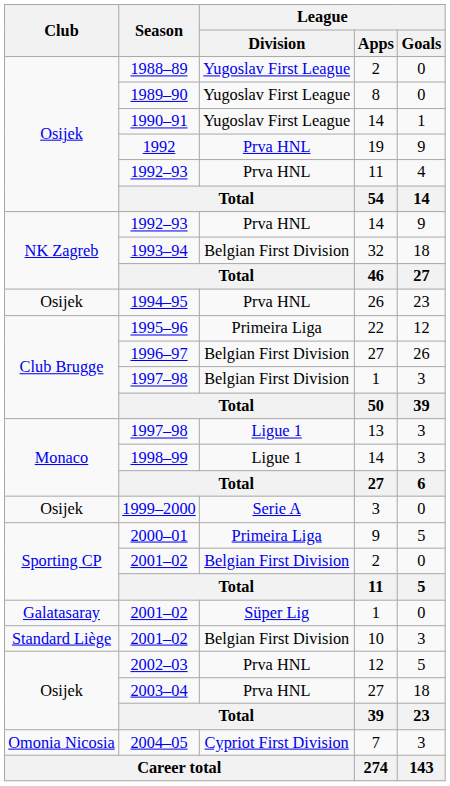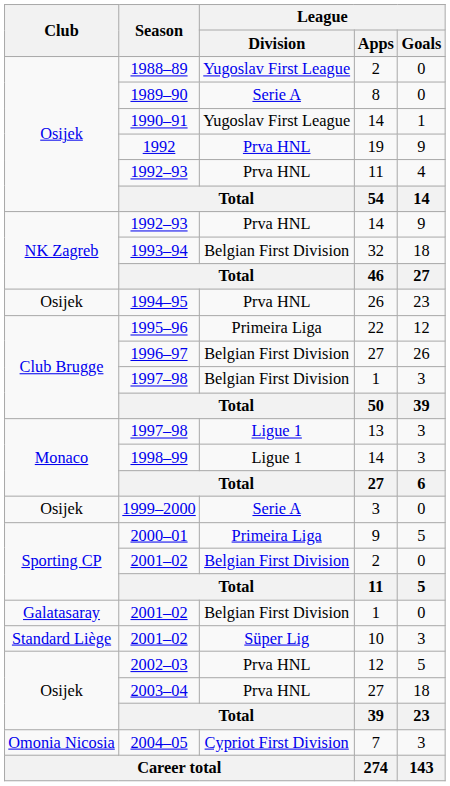1989–90 | League / Division: Yugoslav First League -> Serie A
2001–02 / 1 | League / Division: Süper Lig -> Belgian First Division
2001–02 / 10 | League / Division: Belgian First Division -> Süper Lig
